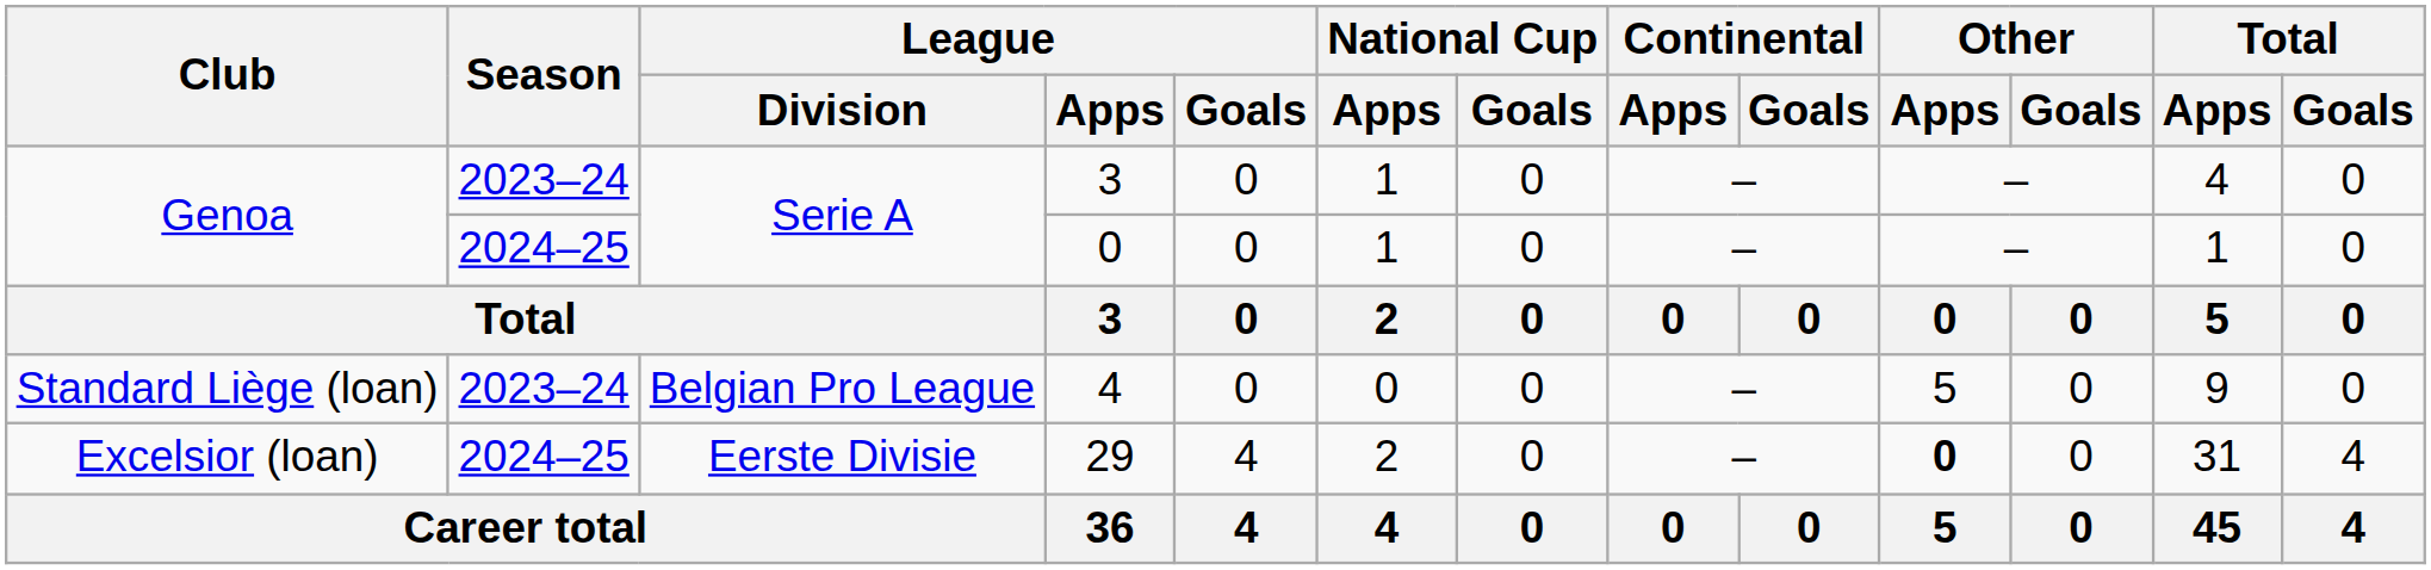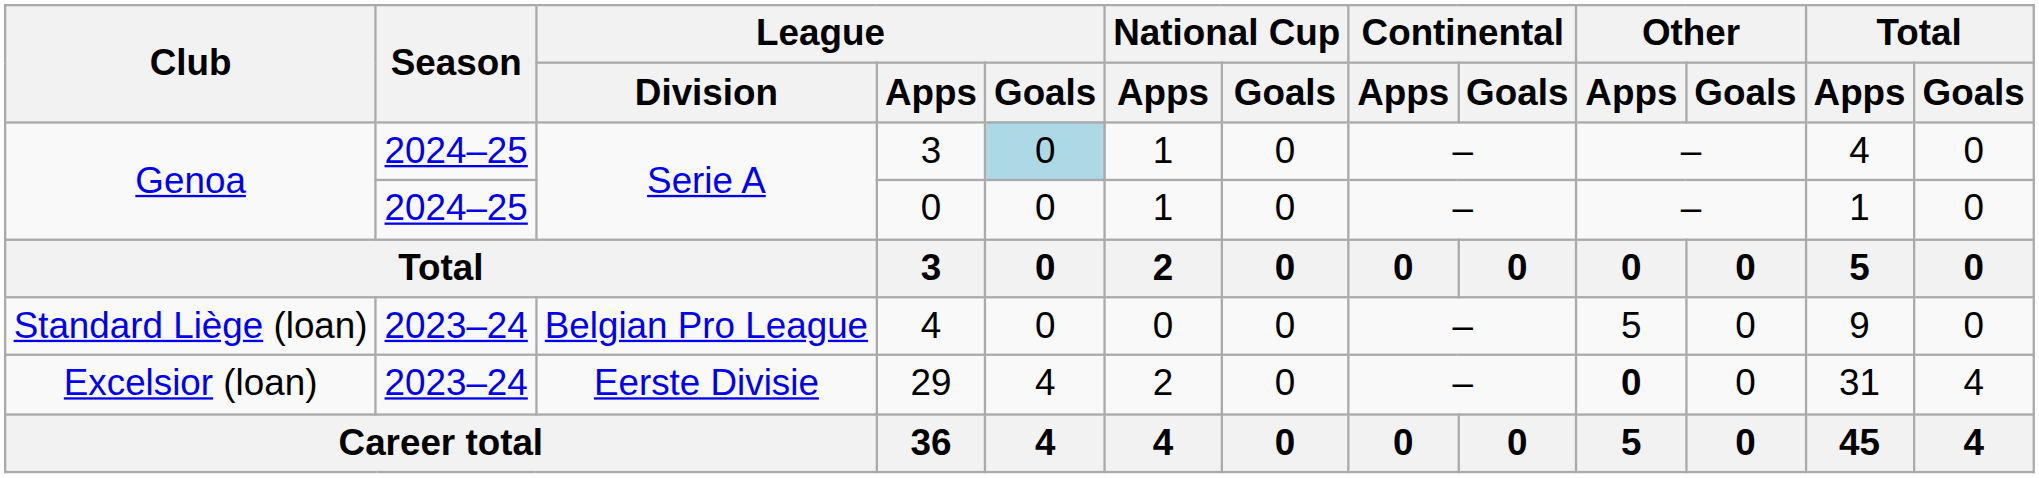Genoa / 3 | Season: 2023–24 -> 2024–25
Genoa / 3 | League / Goals: no background -> lightblue background
29 | Season: 2024–25 -> 2023–24
